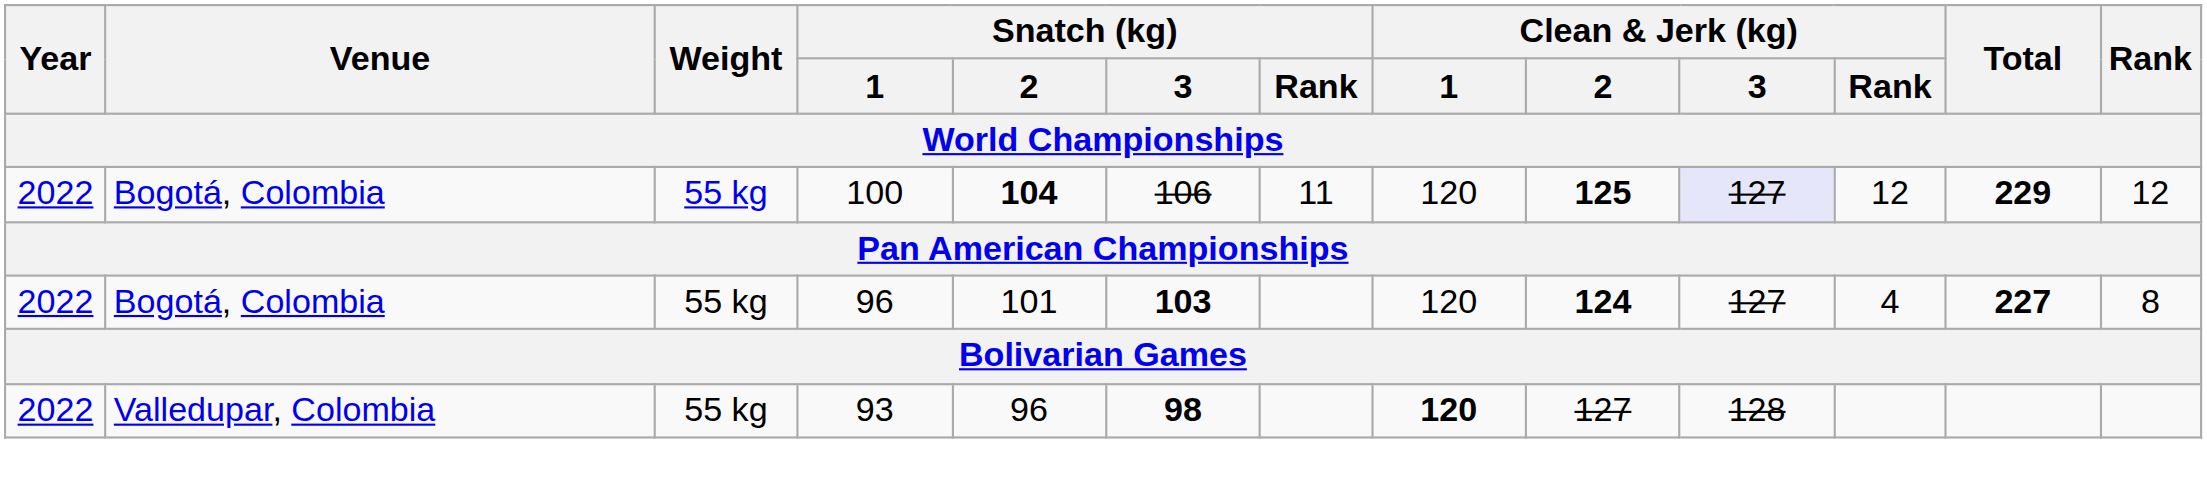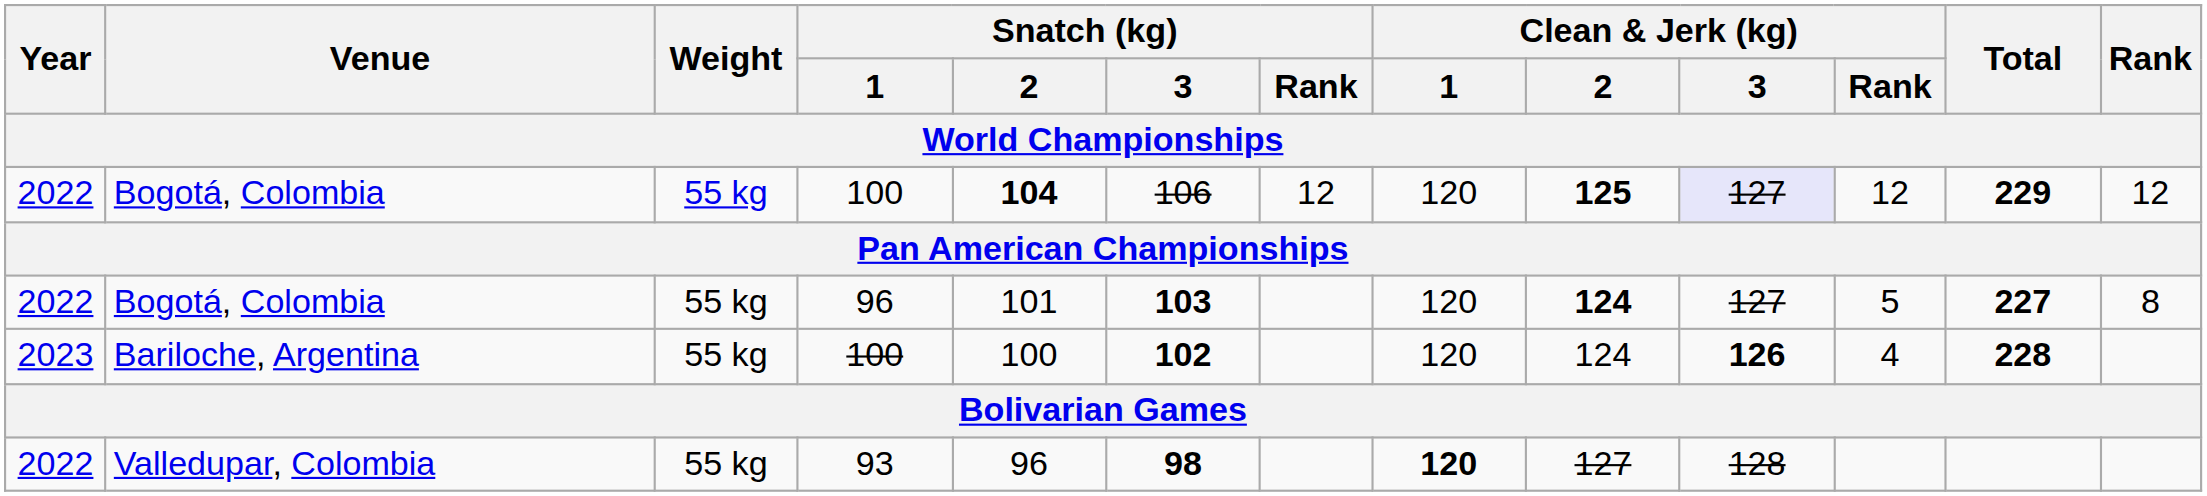Bogotá, Colombia / 100 | Snatch (kg) / Rank: 11 -> 12
Bogotá, Colombia / 96 | Clean & Jerk (kg) / Rank: 4 -> 5
+ row: 2023 | Bariloche, Argentina | 55 kg | 100 | 100 | 102 | 120 | 124 | 126 | 4 | 228
